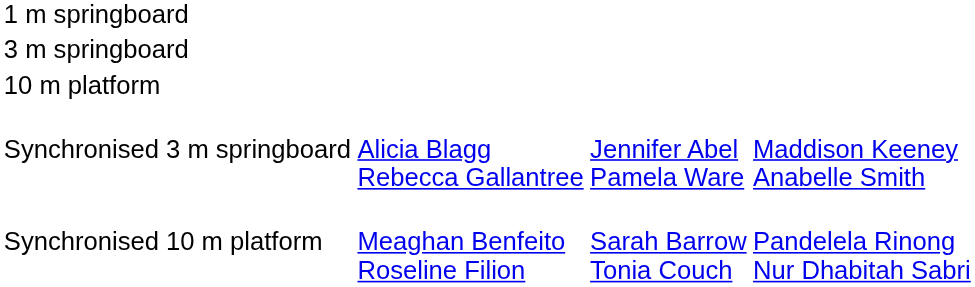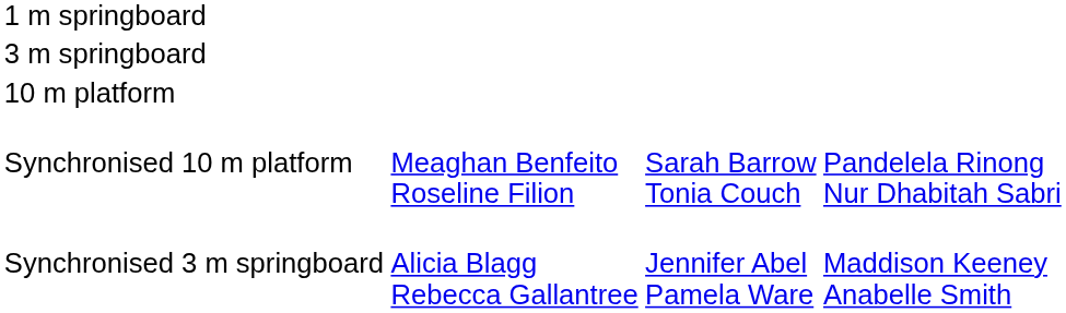rows swapped: Synchronised 3 m springboard <-> Synchronised 10 m platform
